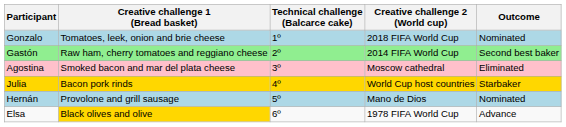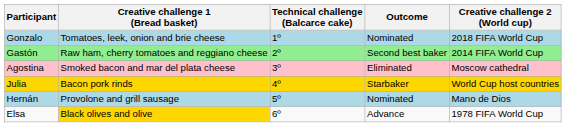columns swapped: Creative challenge 2 (World cup) <-> Outcome
